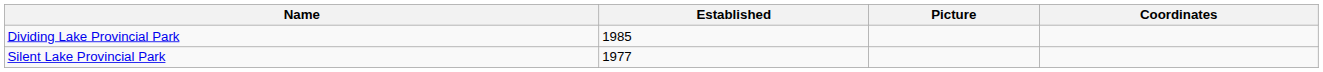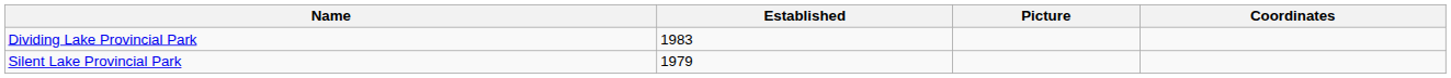Dividing Lake Provincial Park | Established: 1985 -> 1983
Silent Lake Provincial Park | Established: 1977 -> 1979
